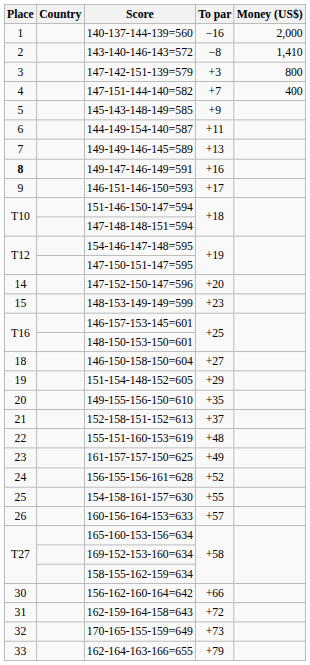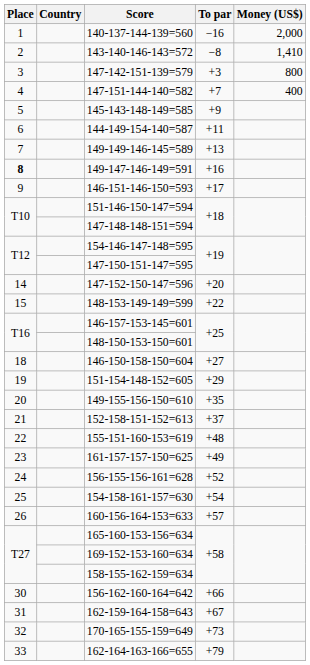148-153-149-149=599 | To par: +23 -> +22
154-158-161-157=630 | To par: +55 -> +54
162-159-164-158=643 | To par: +72 -> +67
